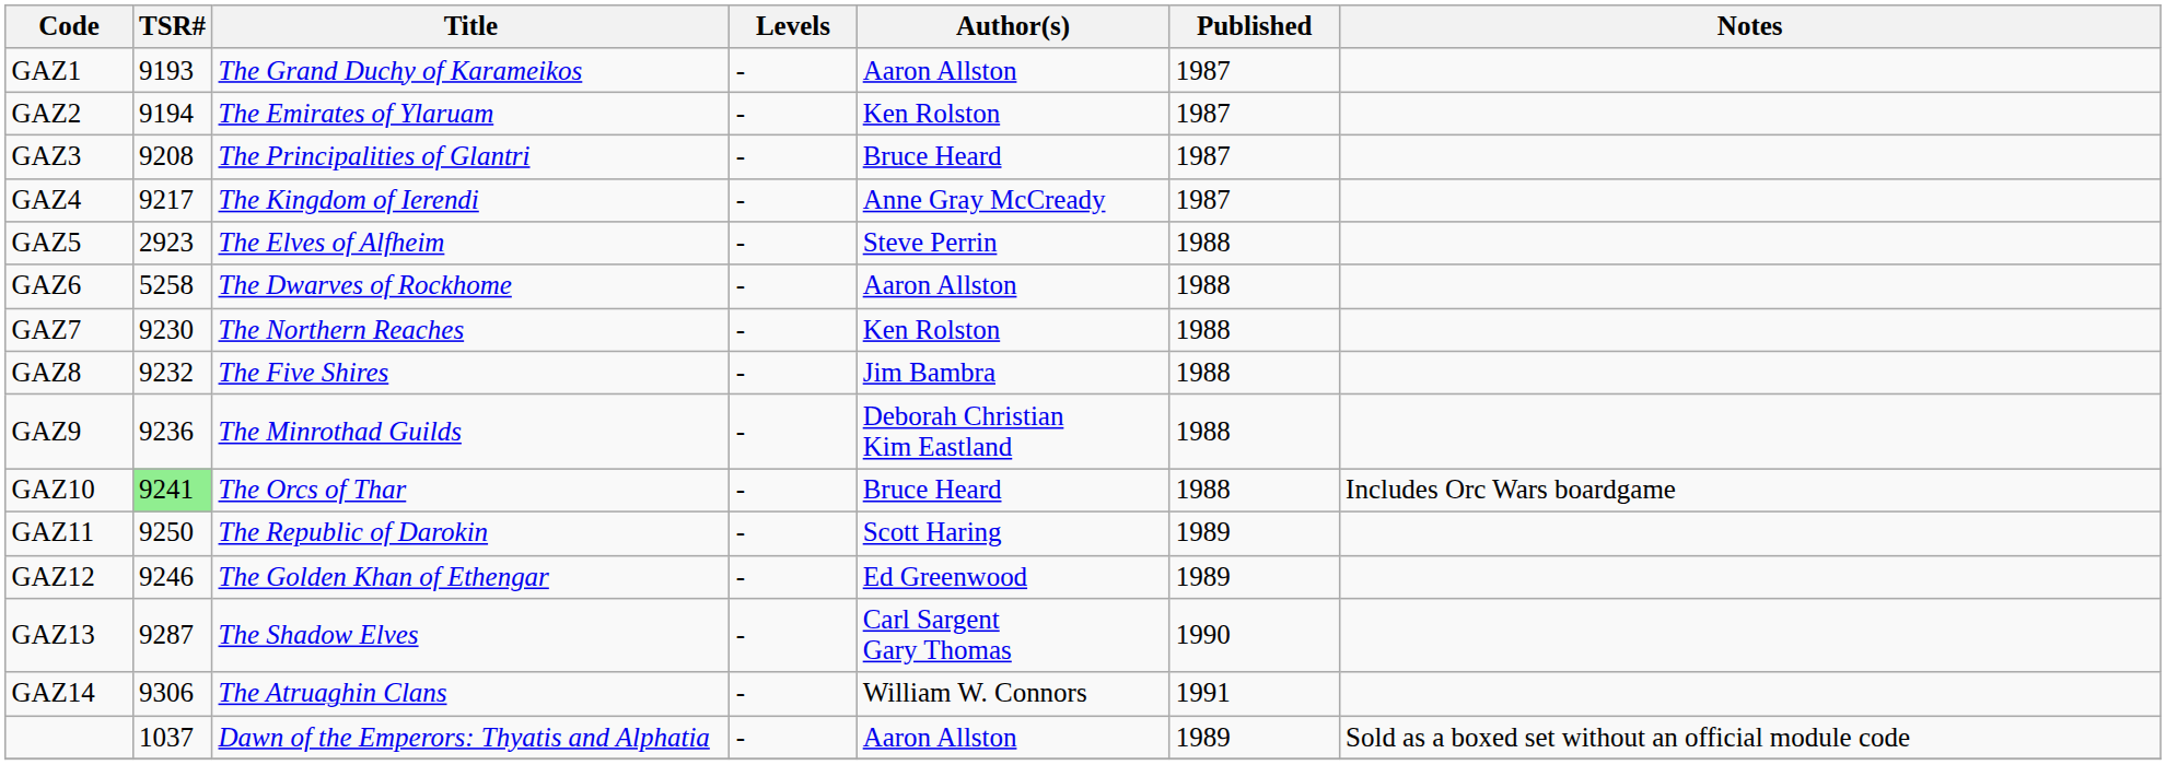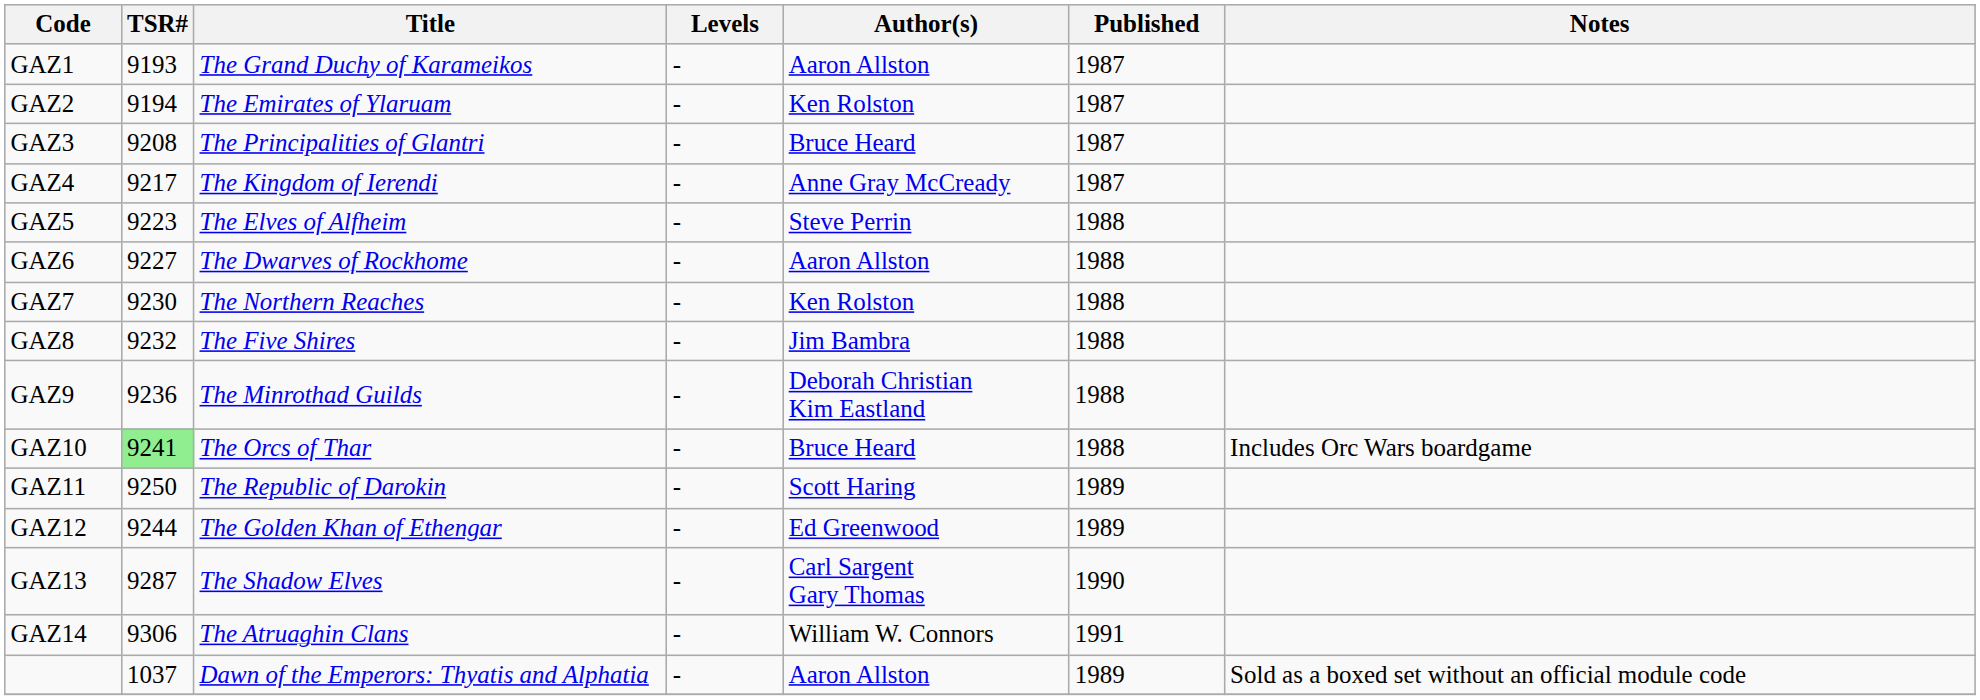GAZ5 | TSR#: 2923 -> 9223
GAZ6 | TSR#: 5258 -> 9227
GAZ12 | TSR#: 9246 -> 9244
